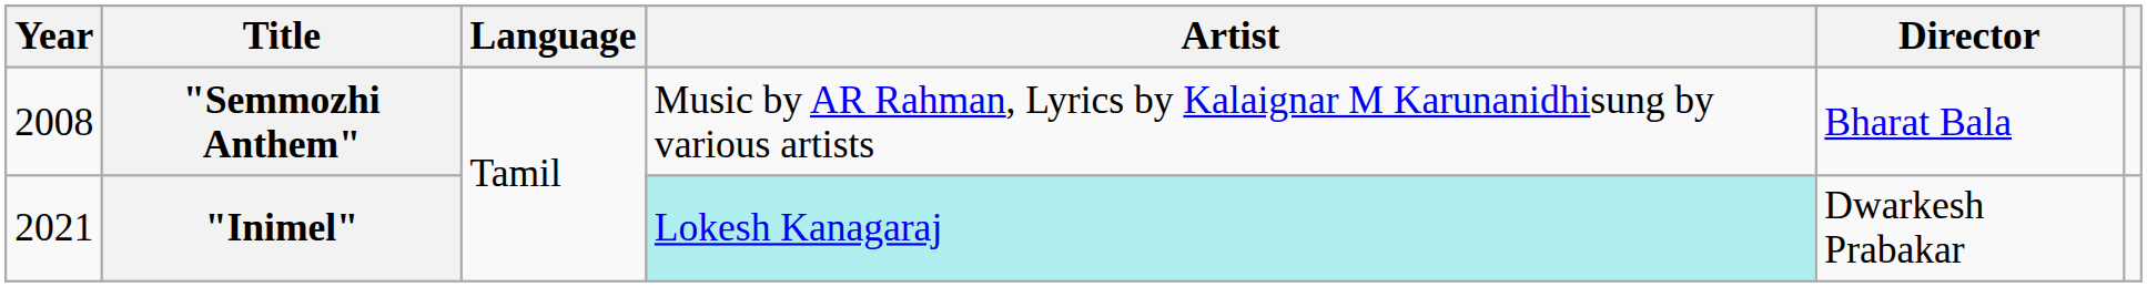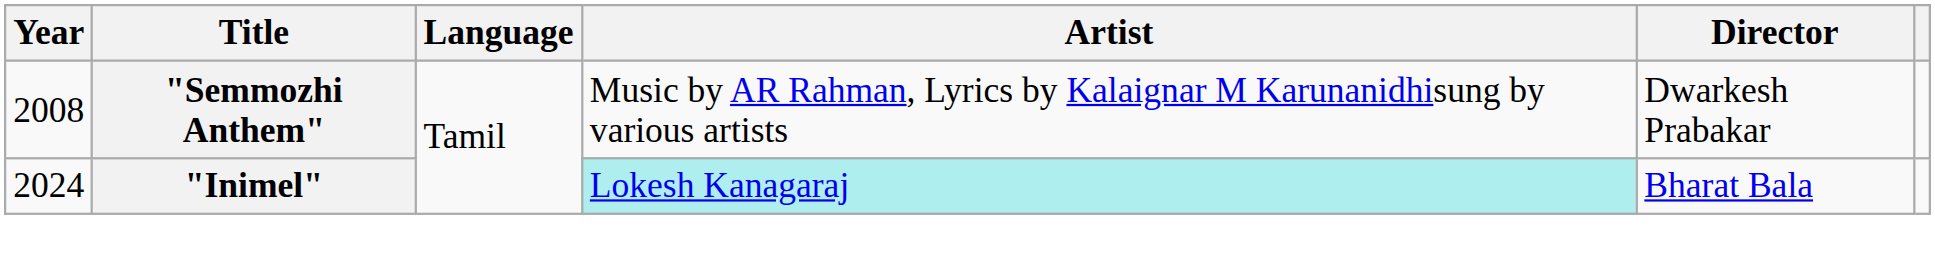"Semmozhi Anthem" | Director: Bharat Bala -> Dwarkesh Prabakar
"Inimel" | Year: 2021 -> 2024
"Inimel" | Director: Dwarkesh Prabakar -> Bharat Bala
